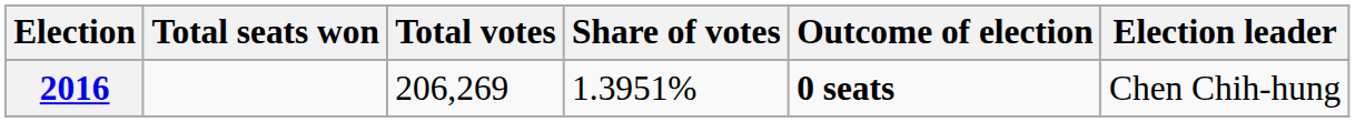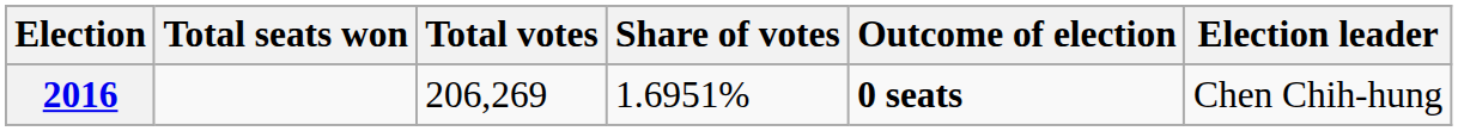2016 | Share of votes: 1.3951% -> 1.6951%
